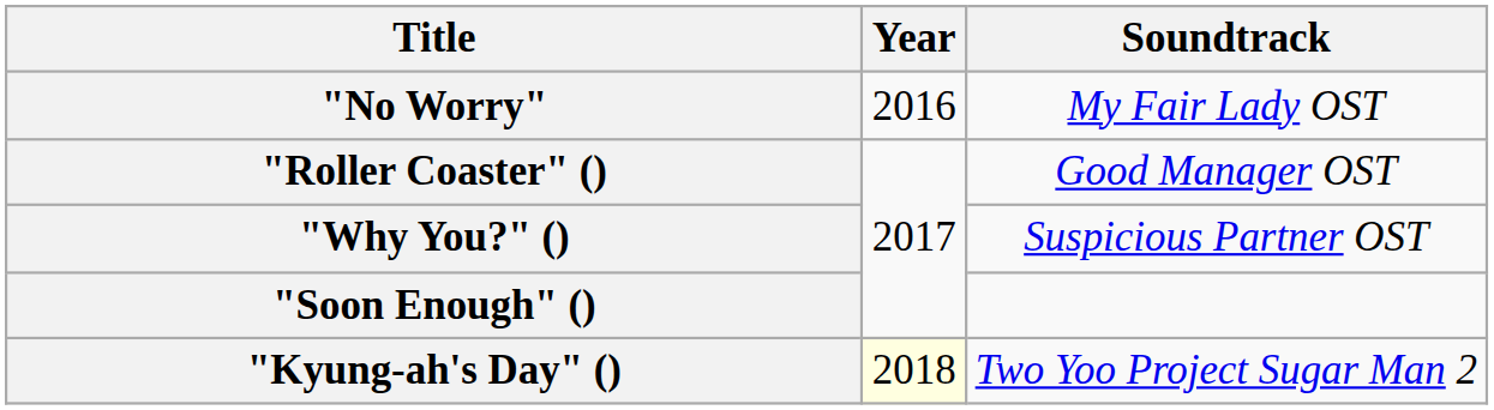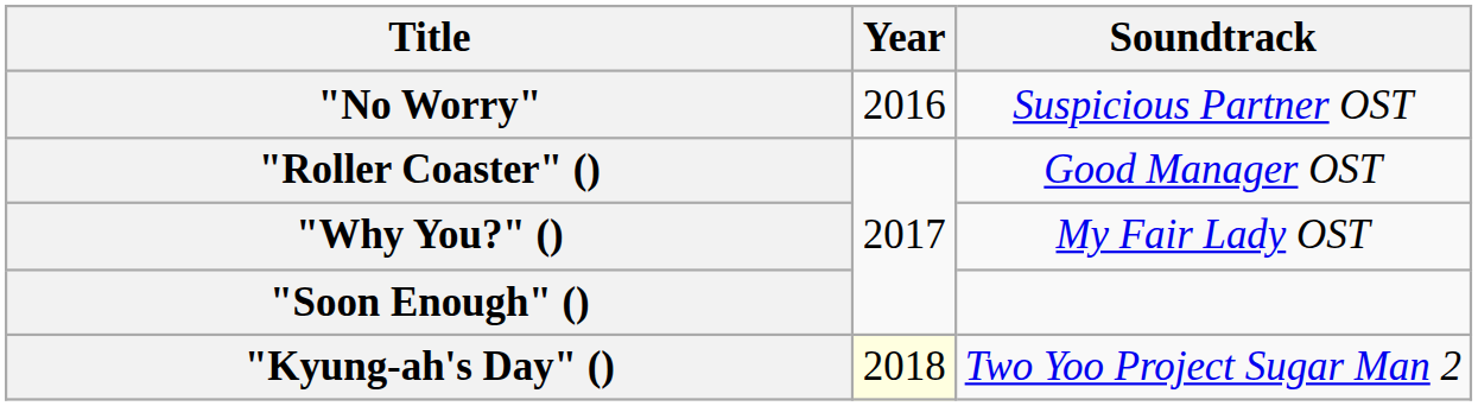"No Worry" | Soundtrack: My Fair Lady OST -> Suspicious Partner OST
"Why You?" () | Soundtrack: Suspicious Partner OST -> My Fair Lady OST
